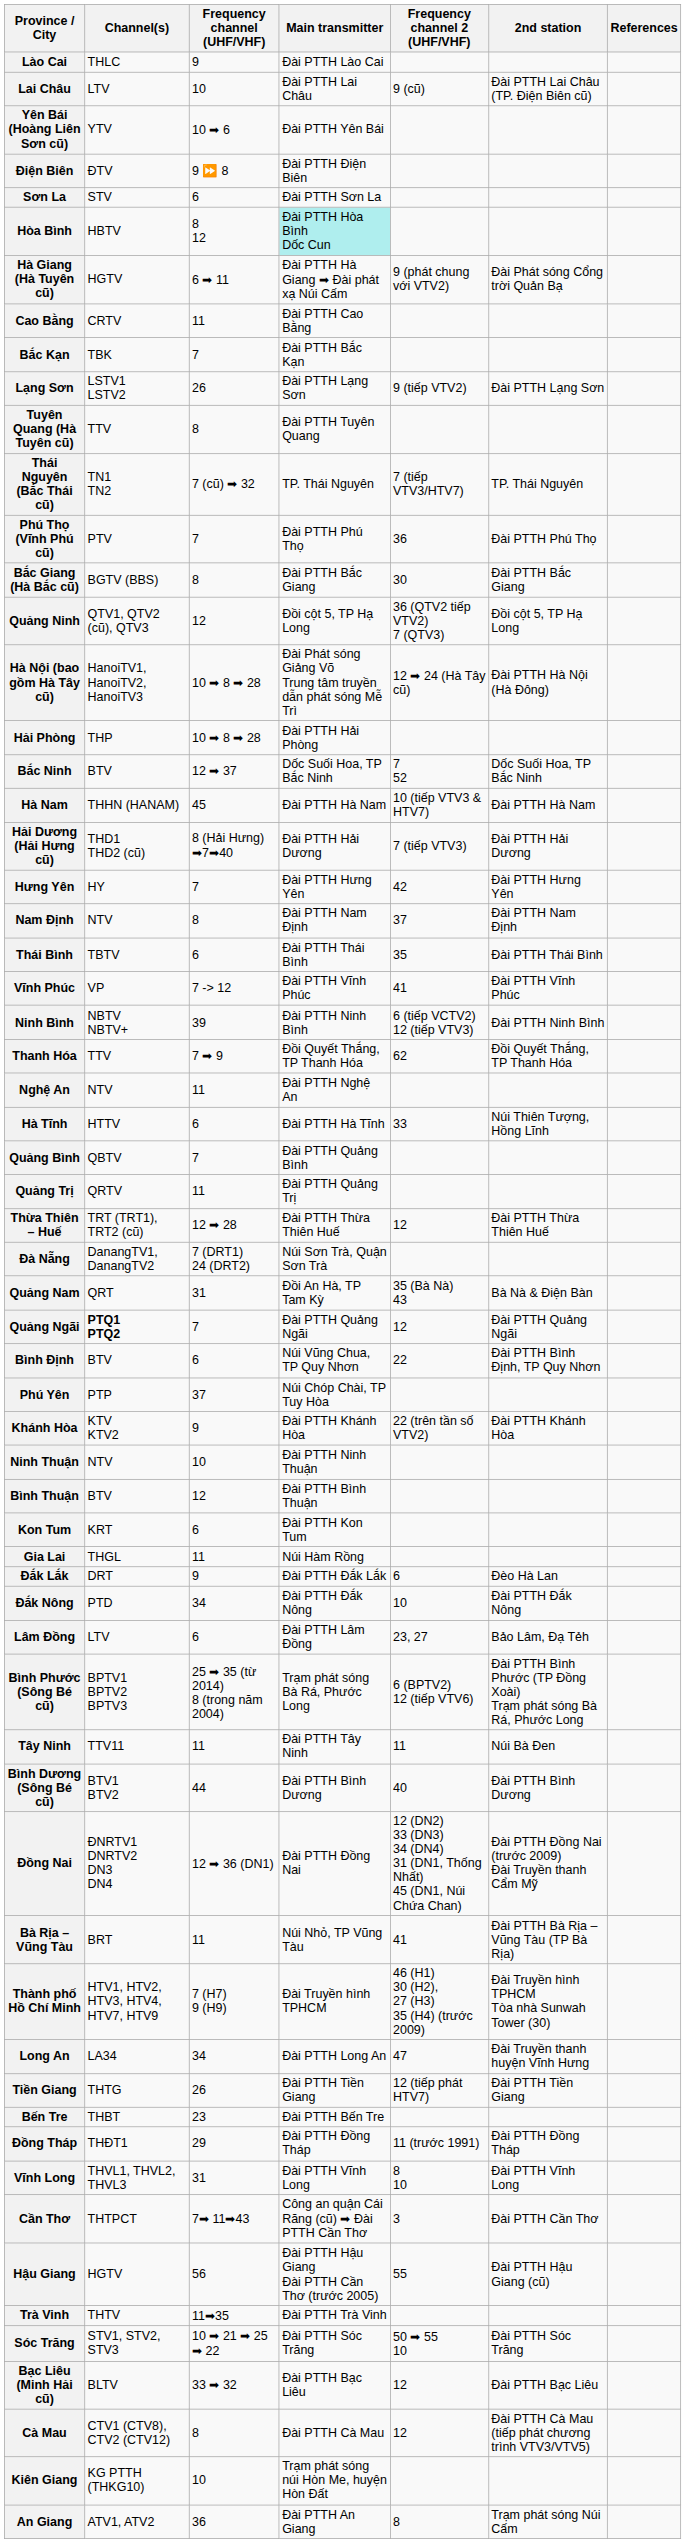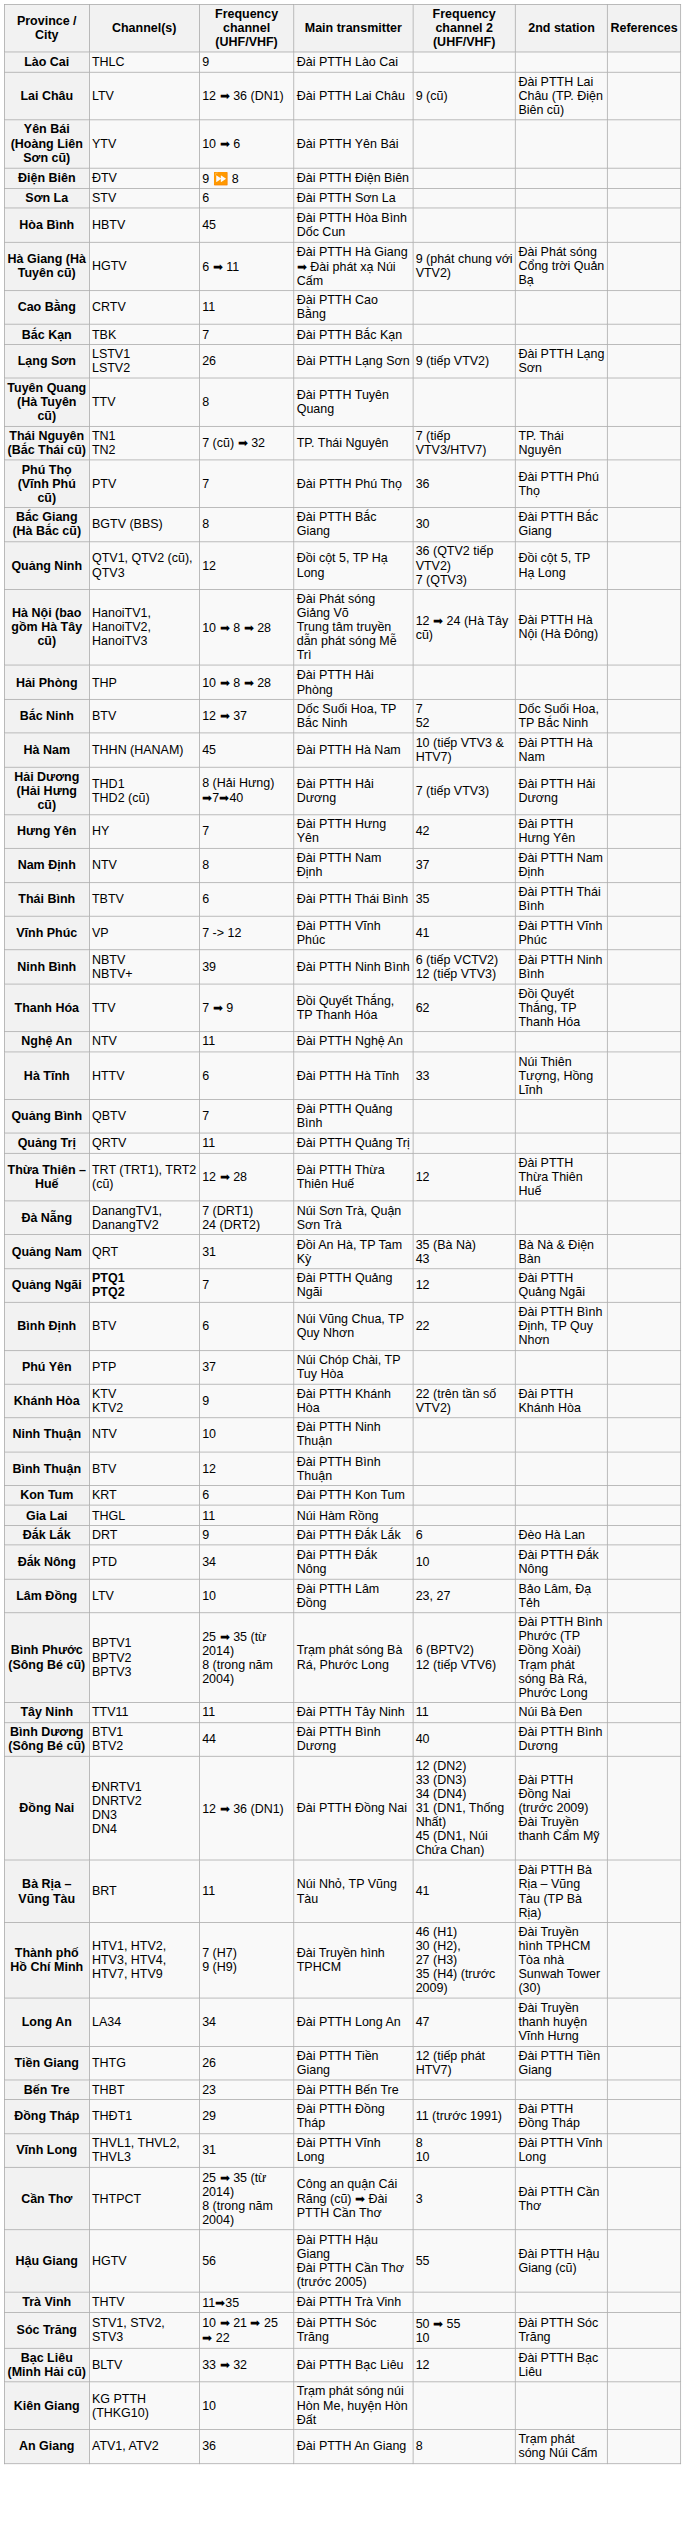Lai Châu | Frequency channel (UHF/VHF): 10 -> 12 ➡ 36 (DN1)
Hòa Bình | Frequency channel (UHF/VHF): 8 12 -> 45
Hòa Bình | Main transmitter: paleturquoise background -> no background
Lâm Đồng | Frequency channel (UHF/VHF): 6 -> 10
Cần Thơ | Frequency channel (UHF/VHF): 7➡ 11➡43 -> 25 ➡ 35 (từ 2014) 8 (trong năm 2004)
- row: Cà Mau | CTV1 (CTV8), CTV2 (CTV12) | 8 | Đài PTTH Cà Mau | 12 | Đài PTTH Cà Mau (tiếp phát chương trình VTV3/VTV5)
